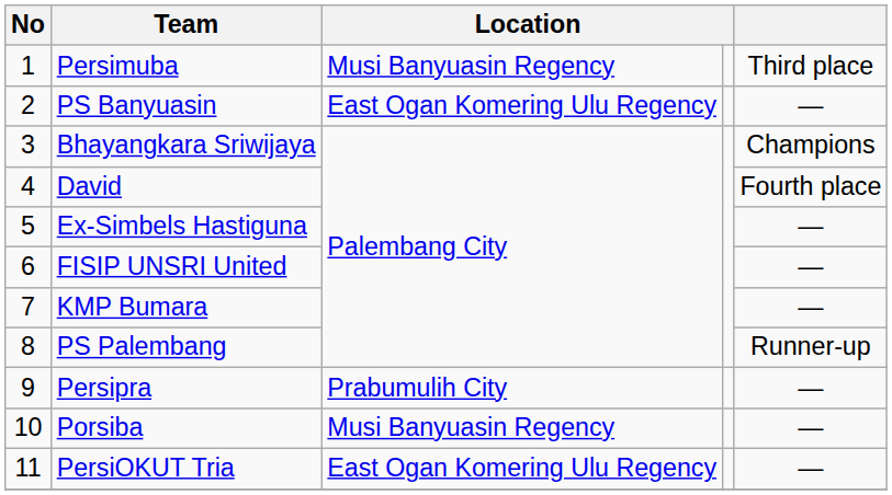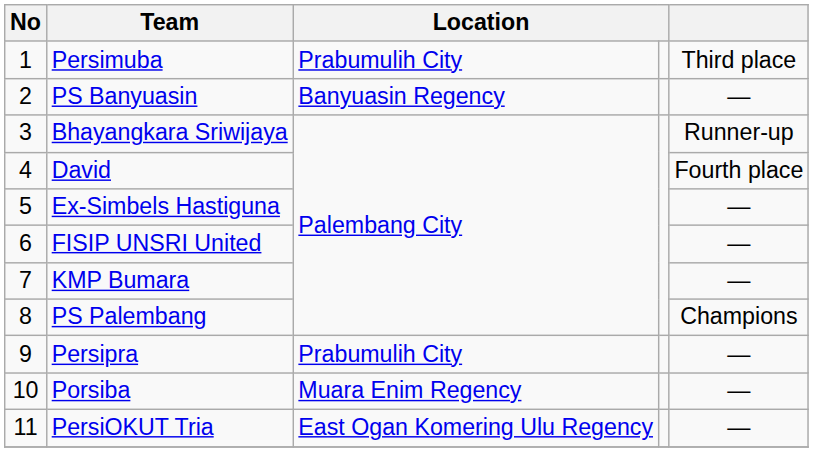Persimuba | column 3: Musi Banyuasin Regency -> Prabumulih City
PS Banyuasin | column 3: East Ogan Komering Ulu Regency -> Banyuasin Regency
Bhayangkara Sriwijaya | column 5: Champions -> Runner-up
PS Palembang | column 5: Runner-up -> Champions
Porsiba | column 3: Musi Banyuasin Regency -> Muara Enim Regency
